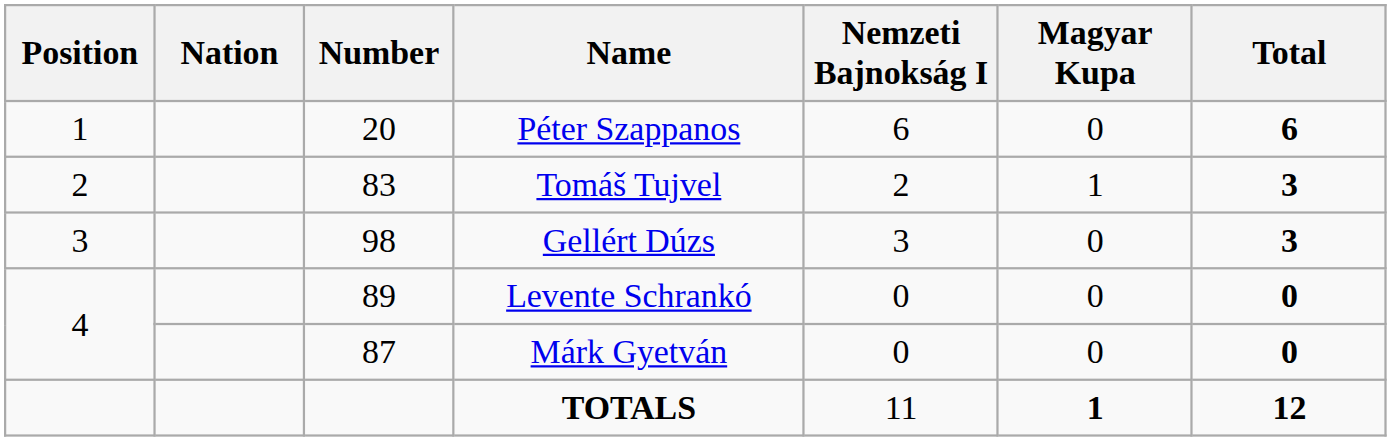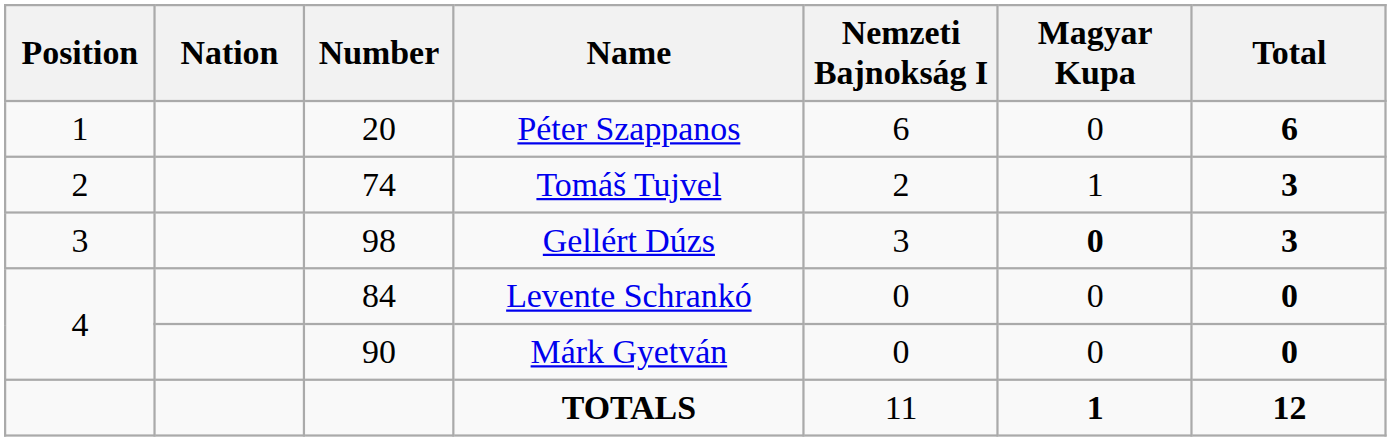Tomáš Tujvel | Number: 83 -> 74
Gellért Dúzs | Magyar Kupa: normal -> bold
Levente Schrankó | Number: 89 -> 84
Márk Gyetván | Number: 87 -> 90
